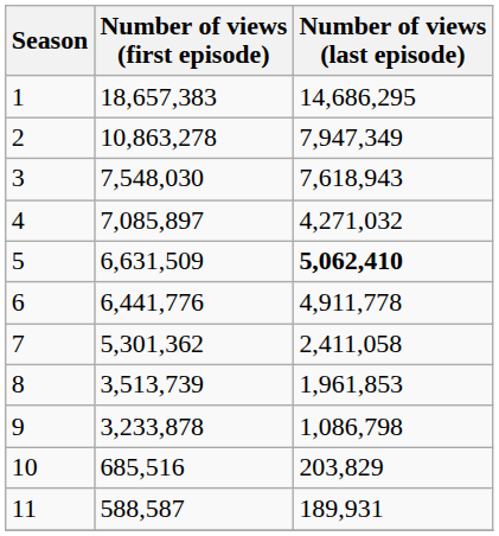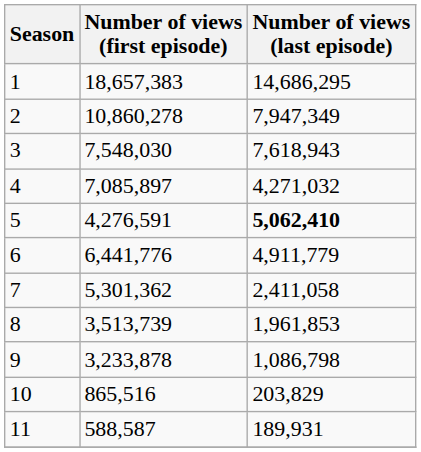2 | Number of views (first episode): 10,863,278 -> 10,860,278
5 | Number of views (first episode): 6,631,509 -> 4,276,591
6 | Number of views (last episode): 4,911,778 -> 4,911,779
10 | Number of views (first episode): 685,516 -> 865,516
